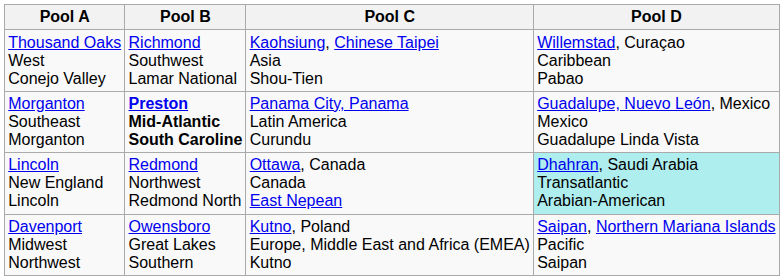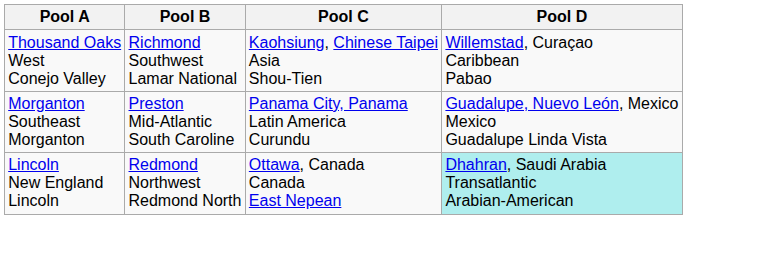Morganton Southeast Morganton | Pool B: bold -> normal
- row: Davenport Midwest Northwest | Owensboro Great Lakes Southern | Kutno, Poland Europe, Middle East and Africa (EMEA) Kutno | Saipan, Northern Mariana Islands Pacific Saipan
